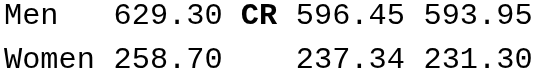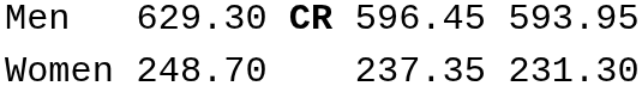Women | column 3: 258.70 -> 248.70
Women | column 5: 237.34 -> 237.35
